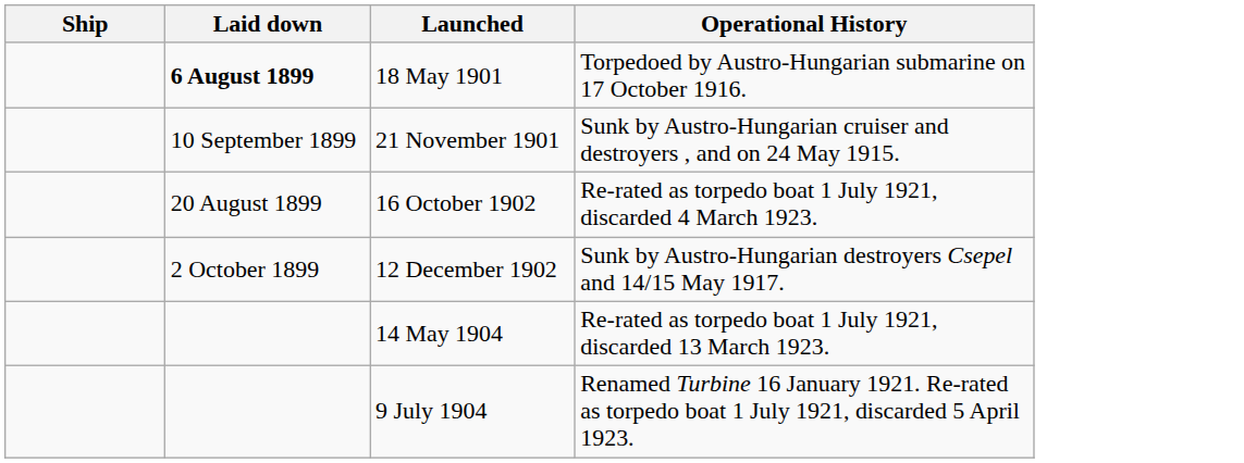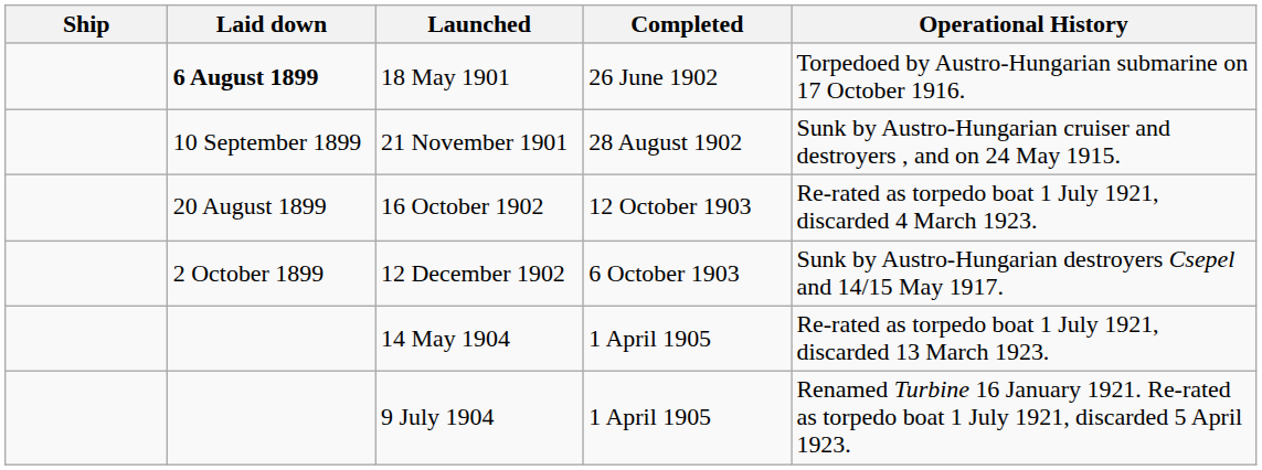+ column: Completed | 26 June 1902 | 28 August 1902 | 12 October 1903 | 6 October 1903 | 1 April 1905 | 1 April 1905
